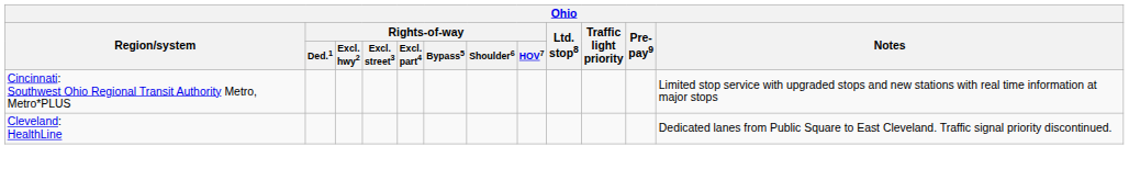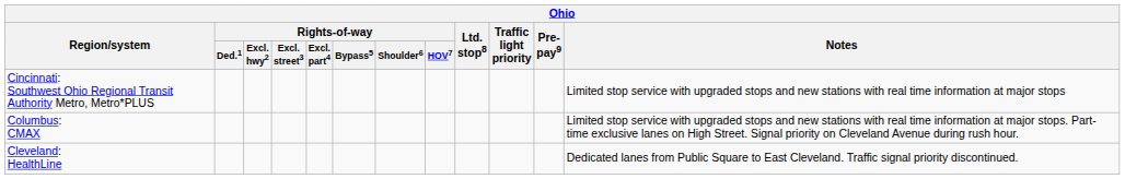+ row: Columbus: CMAX | Limited stop service with upgraded stops and new stations with real time information at major stops. Part-time exclusive lanes on High Street. Signal priority on Cleveland Avenue during rush hour.
